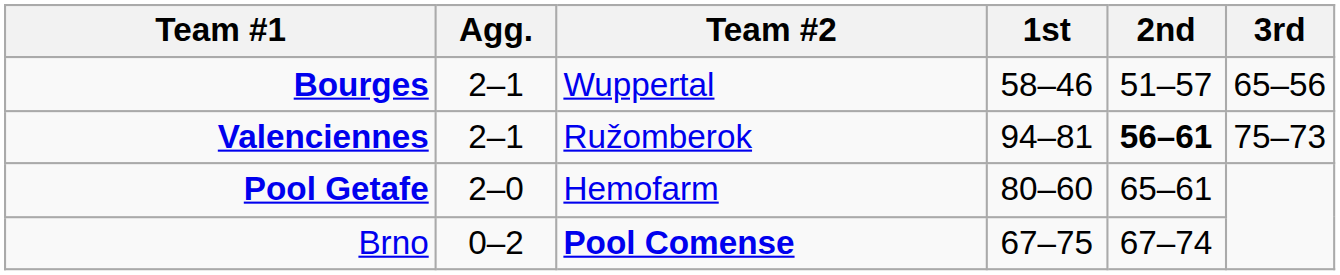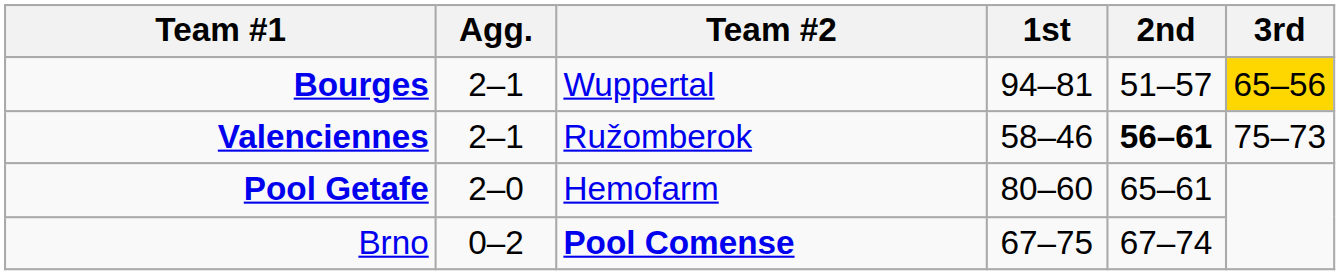Bourges | 1st: 58–46 -> 94–81
Bourges | 3rd: no background -> gold background
Valenciennes | 1st: 94–81 -> 58–46
